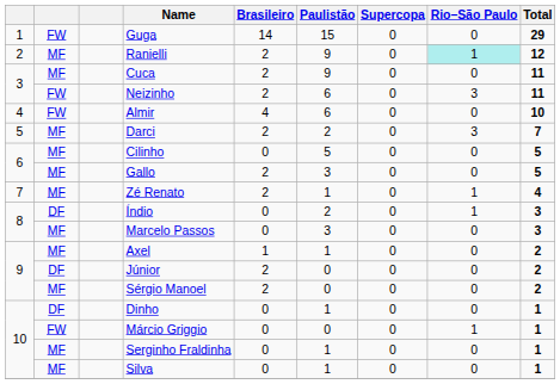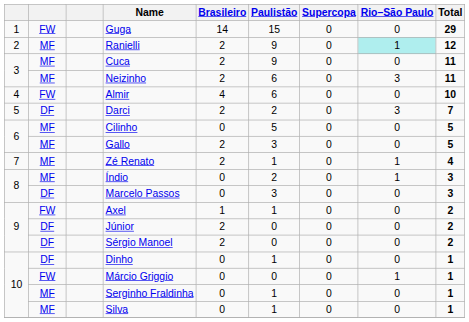Neizinho | column 2: FW -> MF
Darci | column 2: MF -> DF
Índio | column 2: DF -> MF
Marcelo Passos | column 2: MF -> DF
Axel | column 2: MF -> FW
Sérgio Manoel | column 2: MF -> DF
